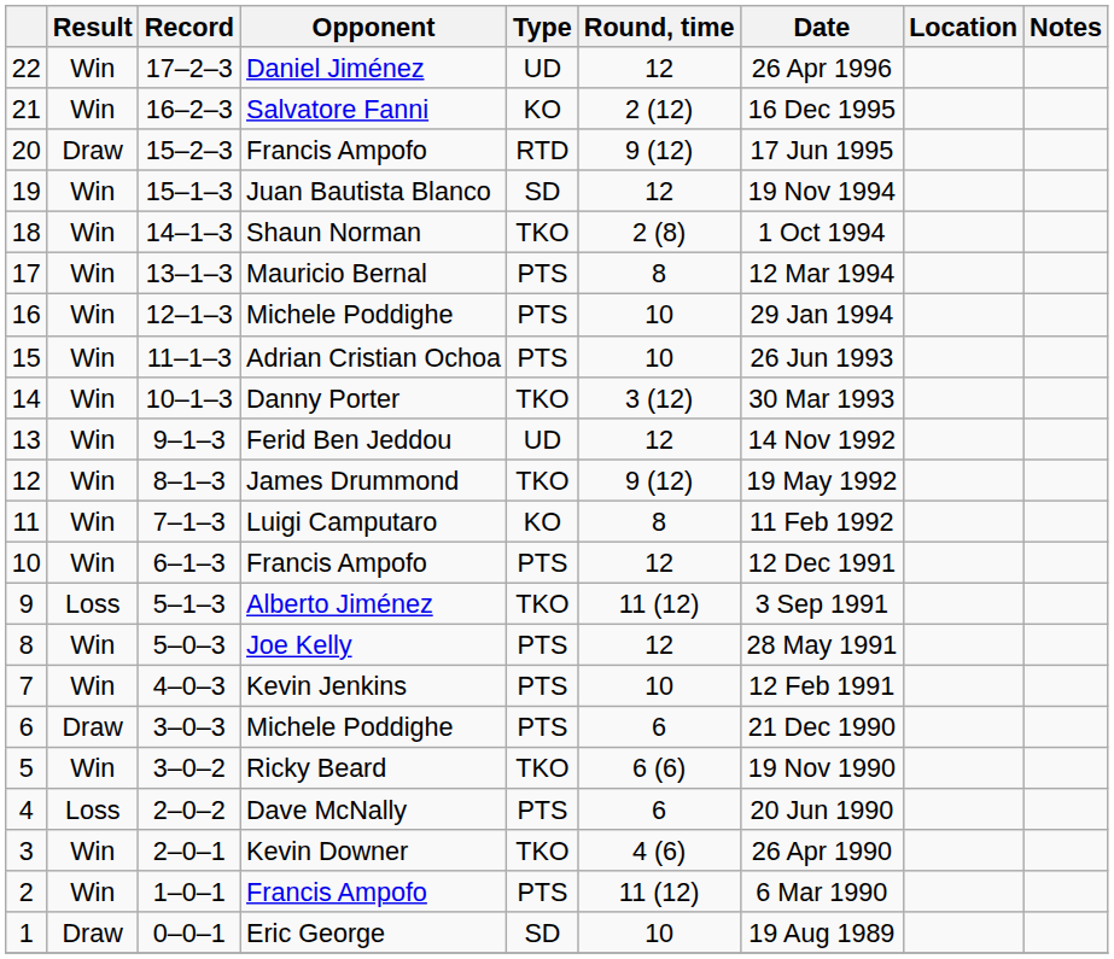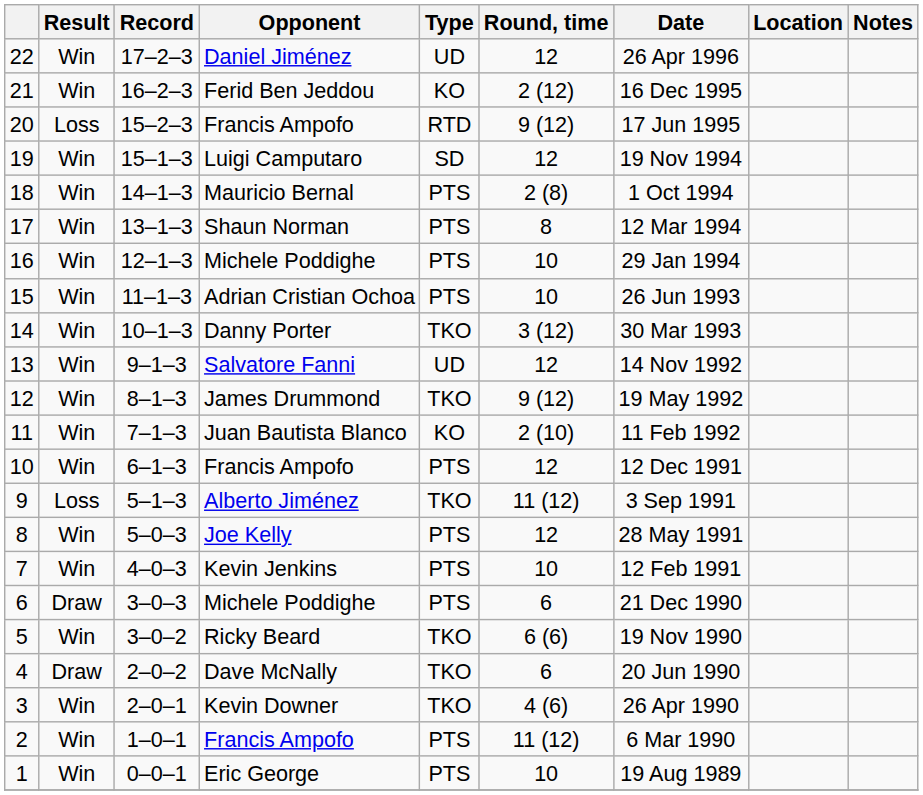21 | Opponent: Salvatore Fanni -> Ferid Ben Jeddou
20 | Result: Draw -> Loss
19 | Opponent: Juan Bautista Blanco -> Luigi Camputaro
18 | Opponent: Shaun Norman -> Mauricio Bernal
18 | Type: TKO -> PTS
17 | Opponent: Mauricio Bernal -> Shaun Norman
13 | Opponent: Ferid Ben Jeddou -> Salvatore Fanni
11 | Opponent: Luigi Camputaro -> Juan Bautista Blanco
11 | Round, time: 8 -> 2 (10)
4 | Result: Loss -> Draw
4 | Type: PTS -> TKO
1 | Result: Draw -> Win
1 | Type: SD -> PTS
